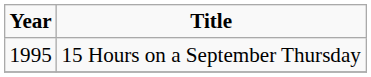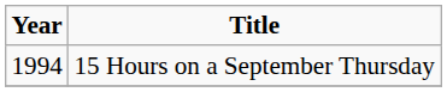15 Hours on a September Thursday | Year: 1995 -> 1994
